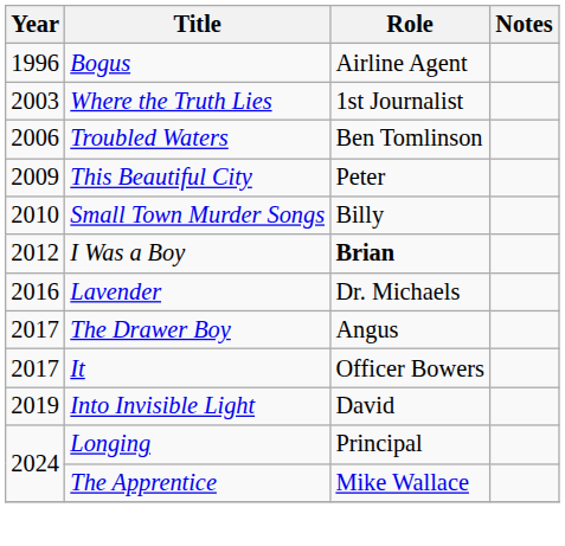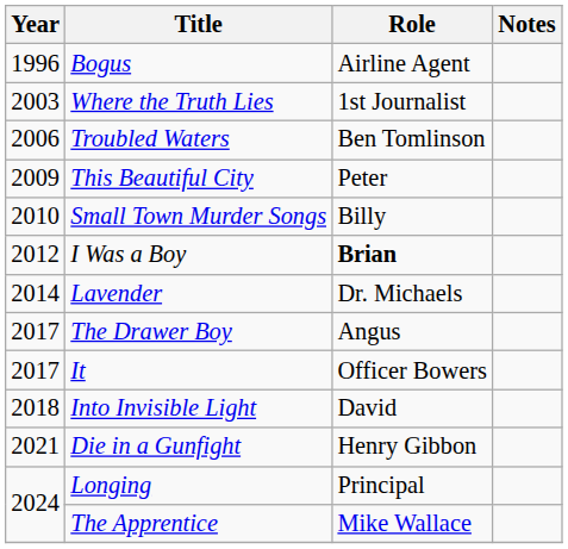Lavender | Year: 2016 -> 2014
Into Invisible Light | Year: 2019 -> 2018
+ row: 2021 | Die in a Gunfight | Henry Gibbon
